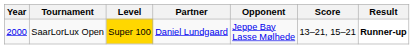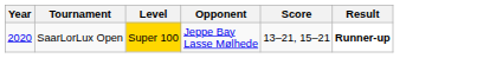- column: Partner | Daniel Lundgaard
SaarLorLux Open | Year: 2000 -> 2020
